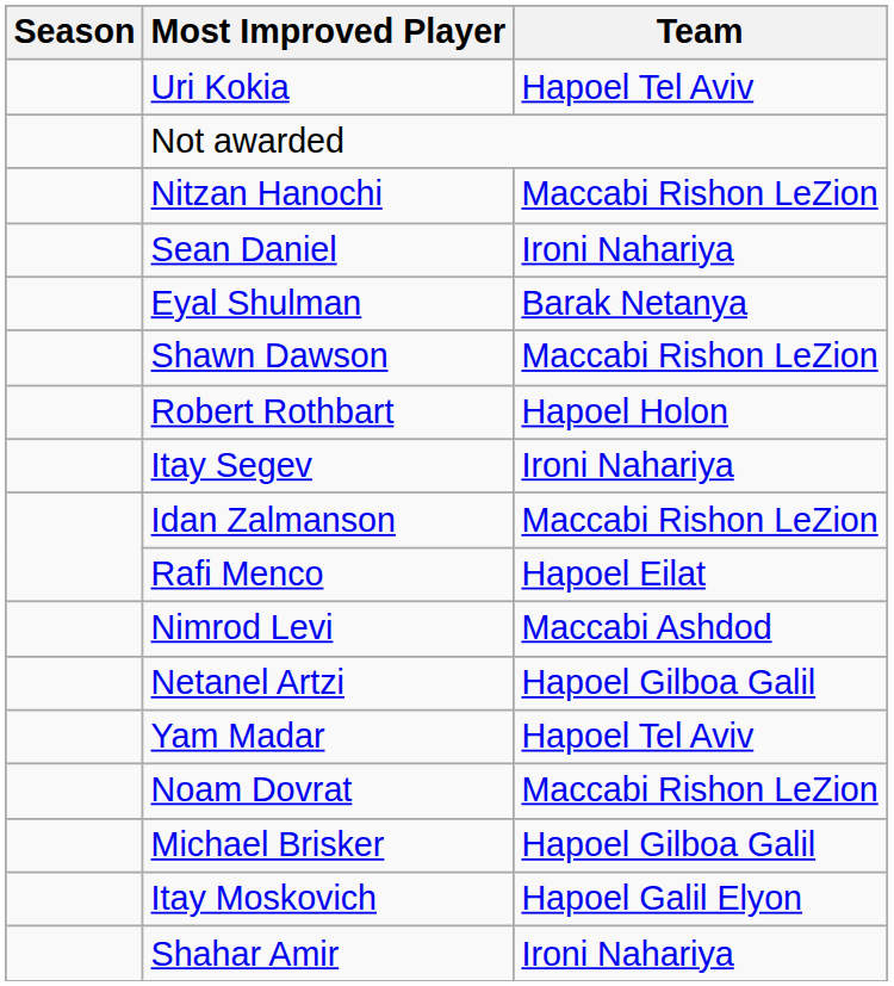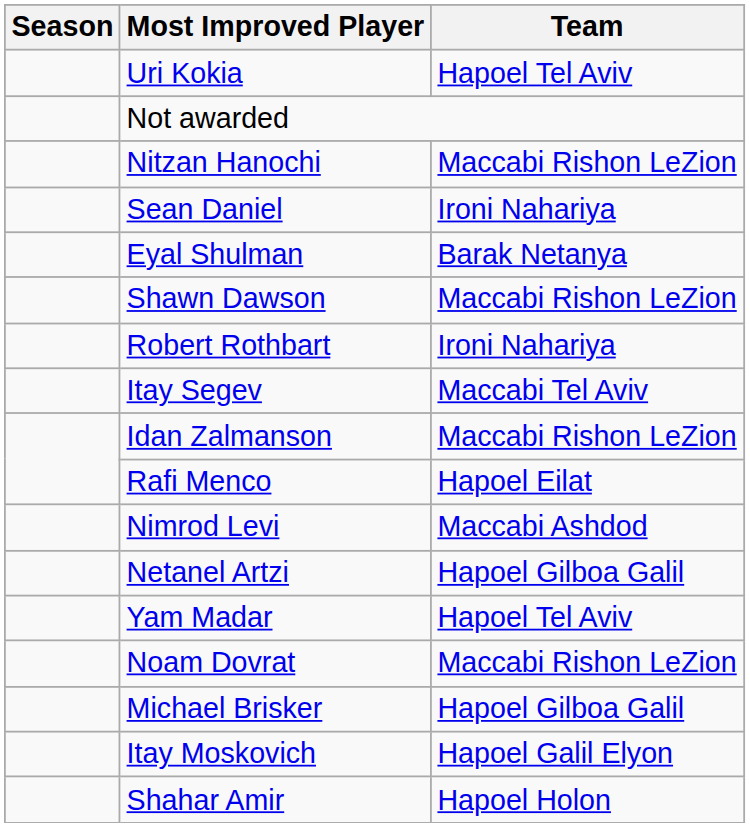Robert Rothbart | Team: Hapoel Holon -> Ironi Nahariya
Itay Segev | Team: Ironi Nahariya -> Maccabi Tel Aviv
Shahar Amir | Team: Ironi Nahariya -> Hapoel Holon
